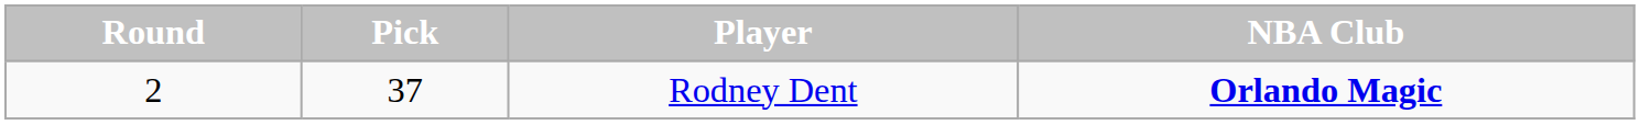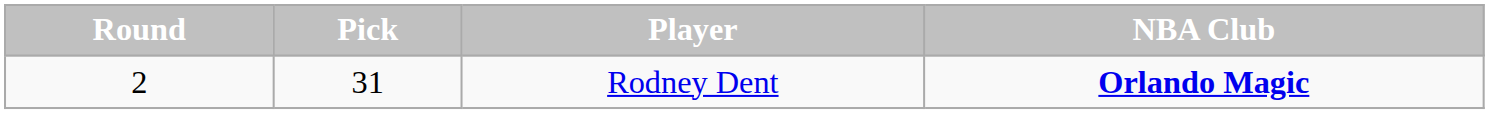Rodney Dent | Pick: 37 -> 31
